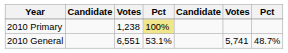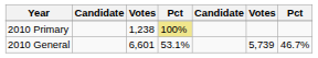2010 General | column 3: 6,551 -> 6,601
2010 General | column 6: 5,741 -> 5,739
2010 General | column 7: 48.7% -> 46.7%
